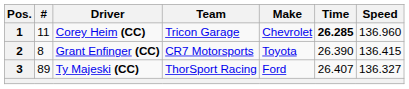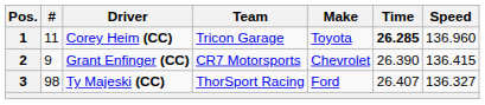1 | Make: Chevrolet -> Toyota
2 | #: 8 -> 9
2 | Make: Toyota -> Chevrolet
3 | #: 89 -> 98
